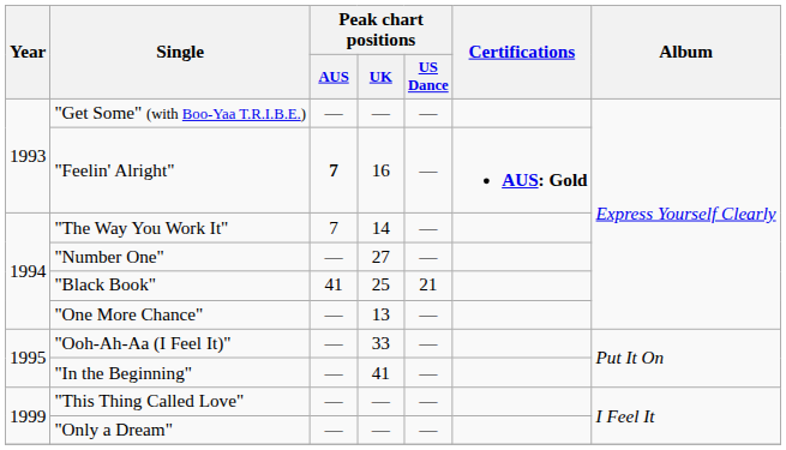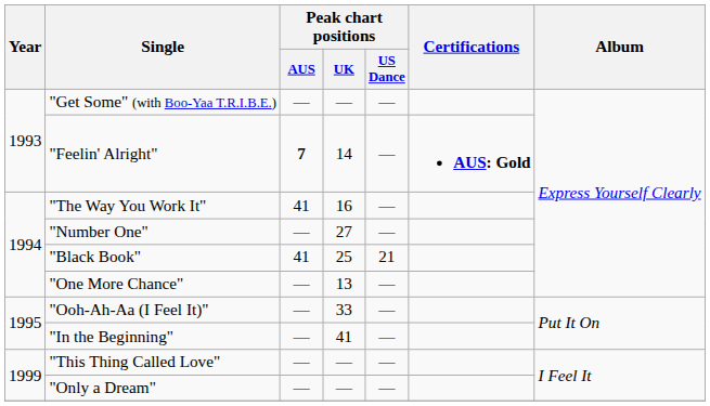"Feelin' Alright" | Peak chart positions / UK: 16 -> 14
"The Way You Work It" | Peak chart positions / AUS: 7 -> 41
"The Way You Work It" | Peak chart positions / UK: 14 -> 16
